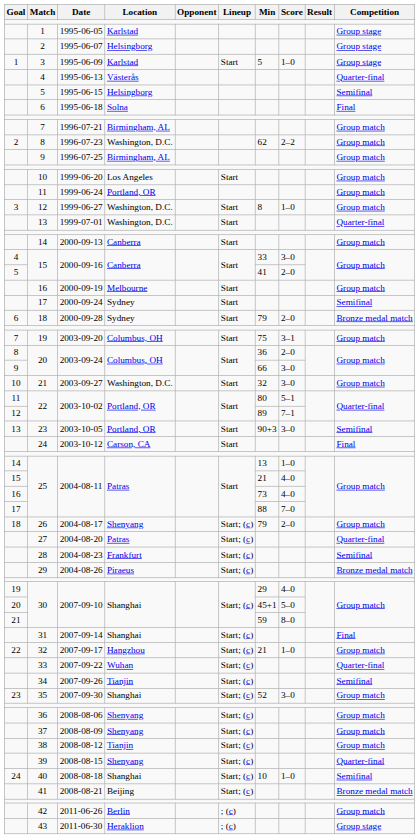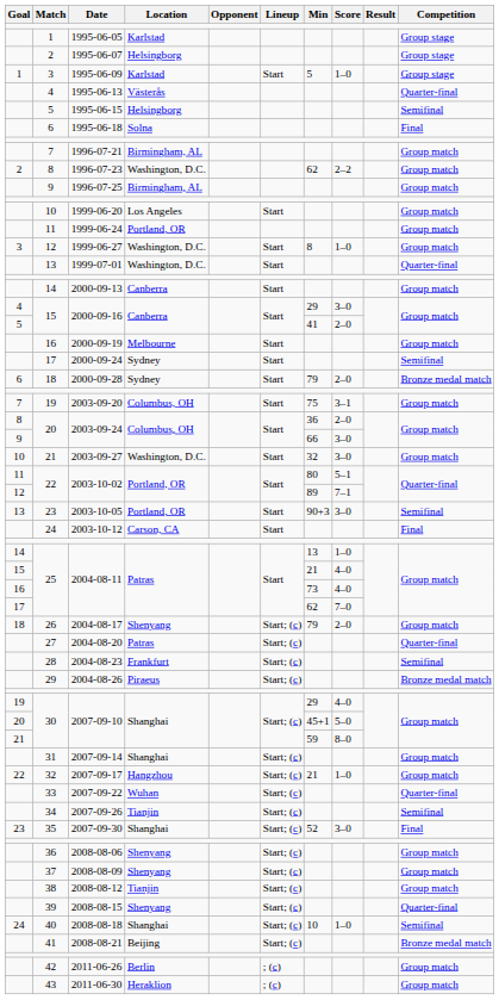4 / 15 | Min: 33 -> 29
17 / 25 | Min: 88 -> 62
31 | Competition: Final -> Group match
35 | Competition: Group match -> Final
43 | Competition: Group stage -> Group match
